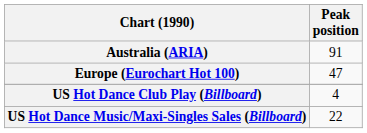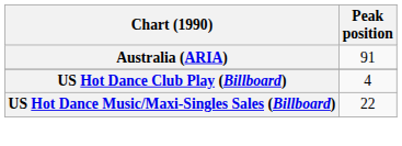- row: Europe (Eurochart Hot 100) | 47
